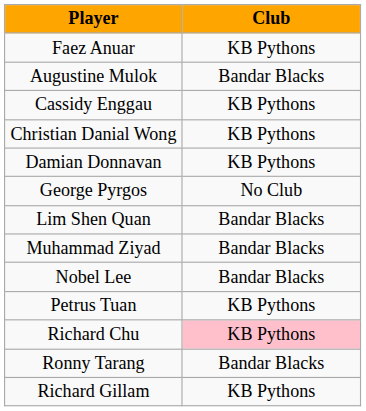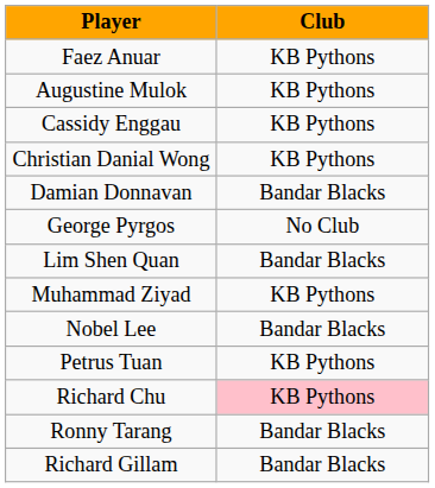Augustine Mulok | Club: Bandar Blacks -> KB Pythons
Damian Donnavan | Club: KB Pythons -> Bandar Blacks
Muhammad Ziyad | Club: Bandar Blacks -> KB Pythons
Richard Gillam | Club: KB Pythons -> Bandar Blacks
